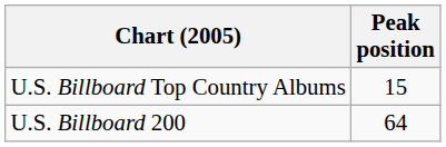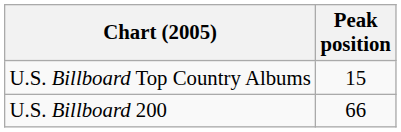U.S. Billboard 200 | Peak position: 64 -> 66
